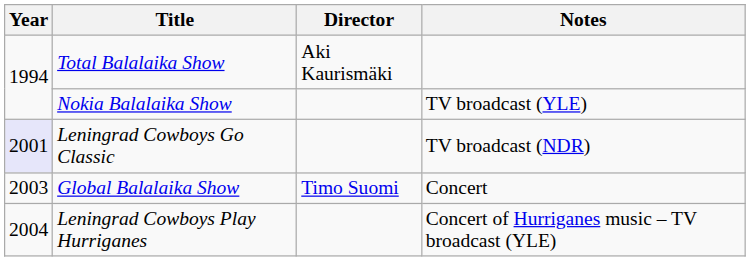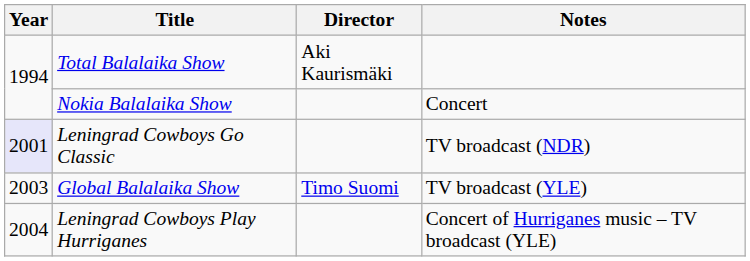Nokia Balalaika Show | Notes: TV broadcast (YLE) -> Concert
Global Balalaika Show | Notes: Concert -> TV broadcast (YLE)
